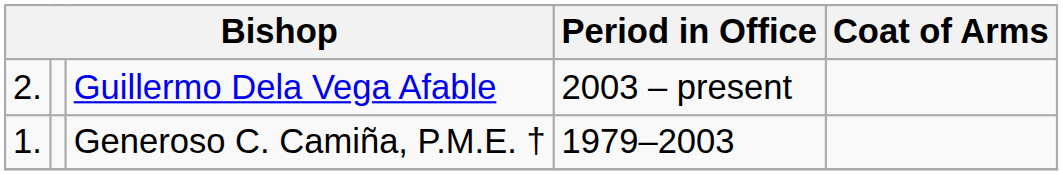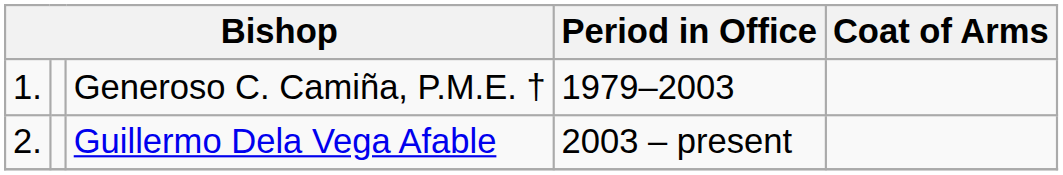rows swapped: Generoso C. Camiña, P.M.E. † <-> Guillermo Dela Vega Afable
